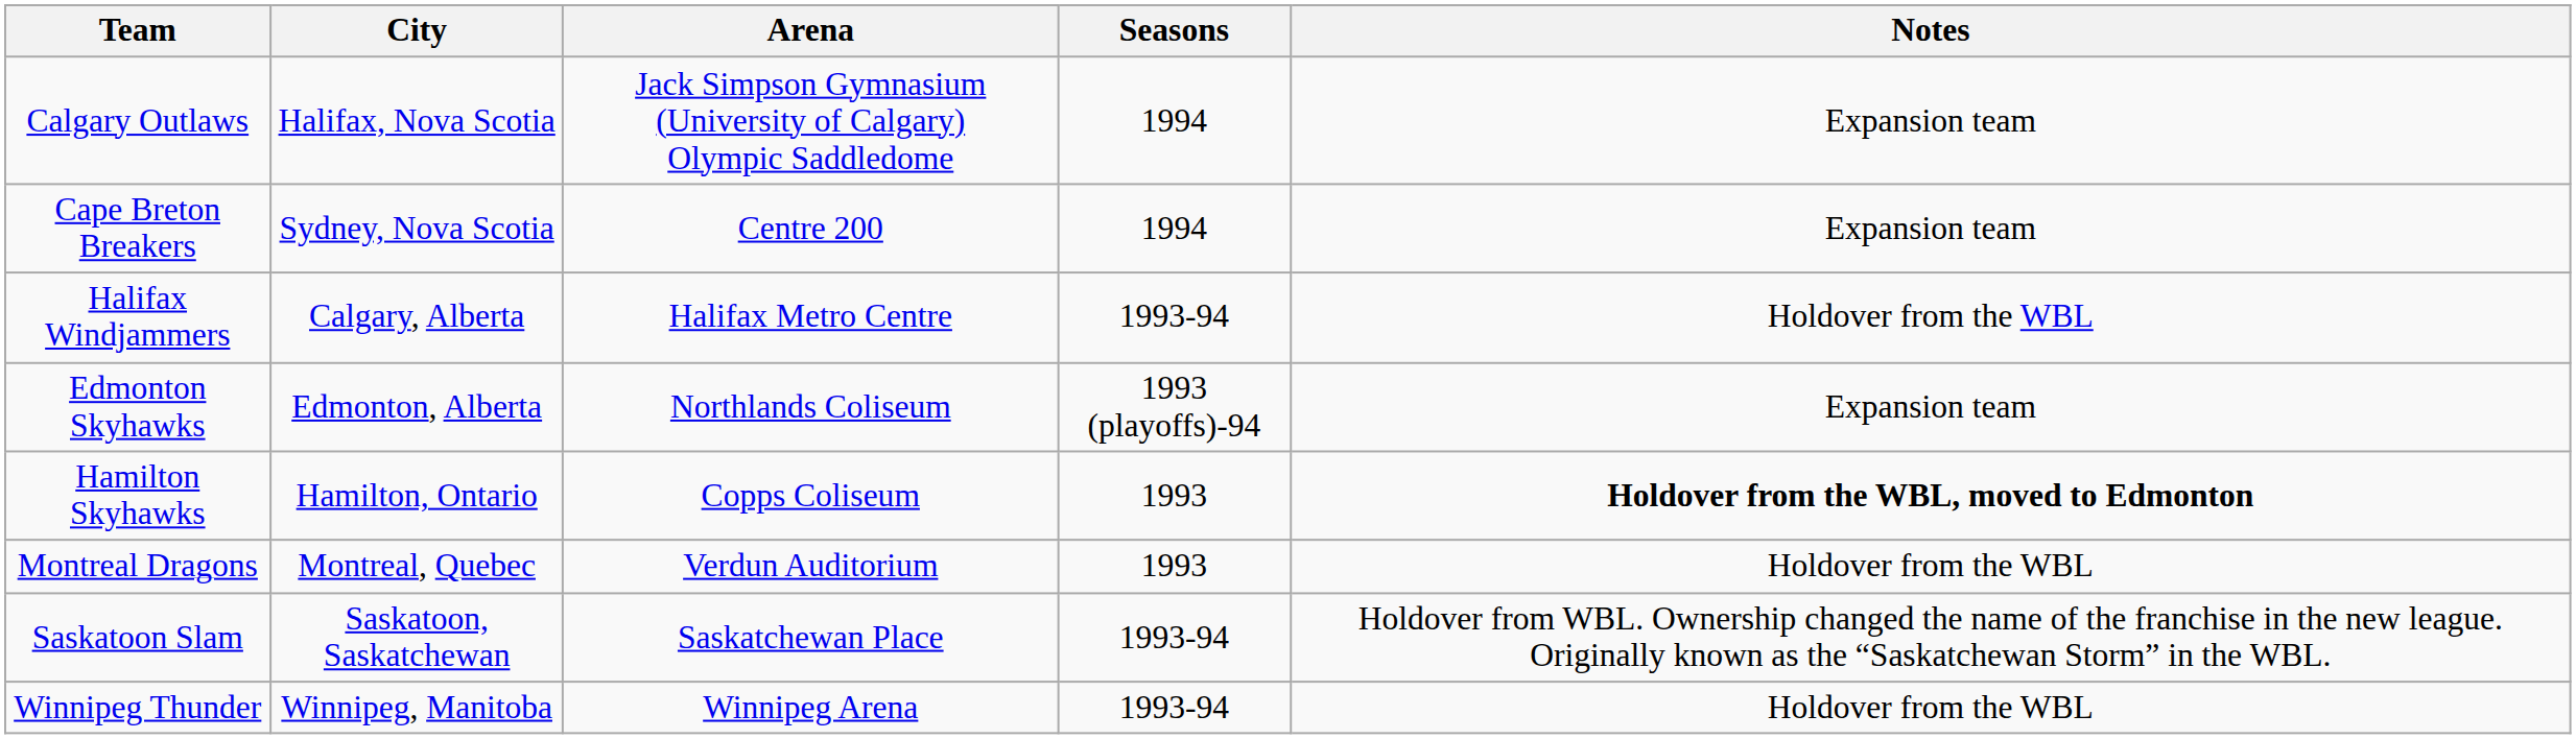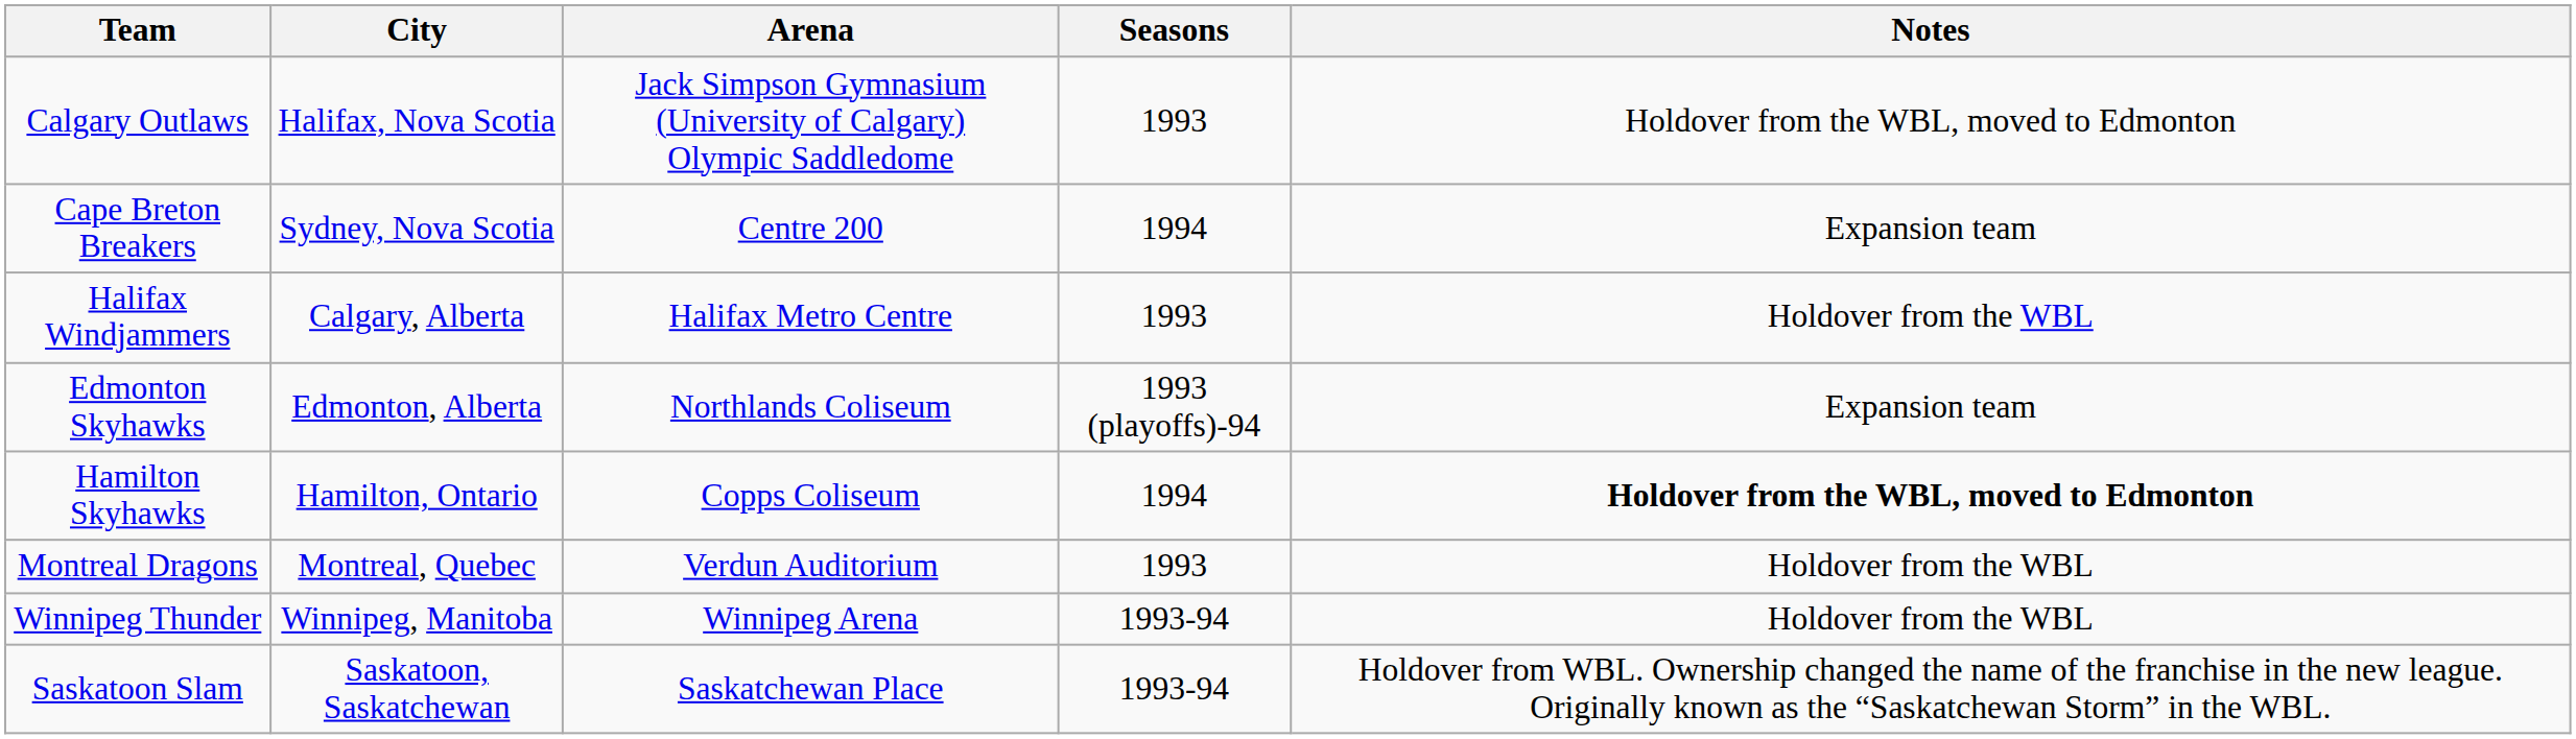Calgary Outlaws | Seasons: 1994 -> 1993
Calgary Outlaws | Notes: Expansion team -> Holdover from the WBL, moved to Edmonton
Halifax Windjammers | Seasons: 1993-94 -> 1993
Hamilton Skyhawks | Seasons: 1993 -> 1994
rows swapped: Saskatoon Slam <-> Winnipeg Thunder
